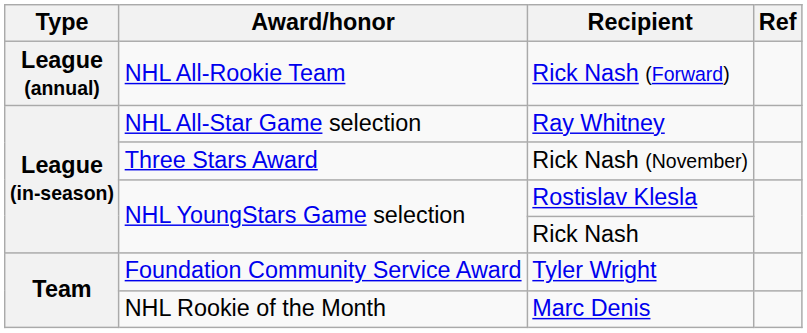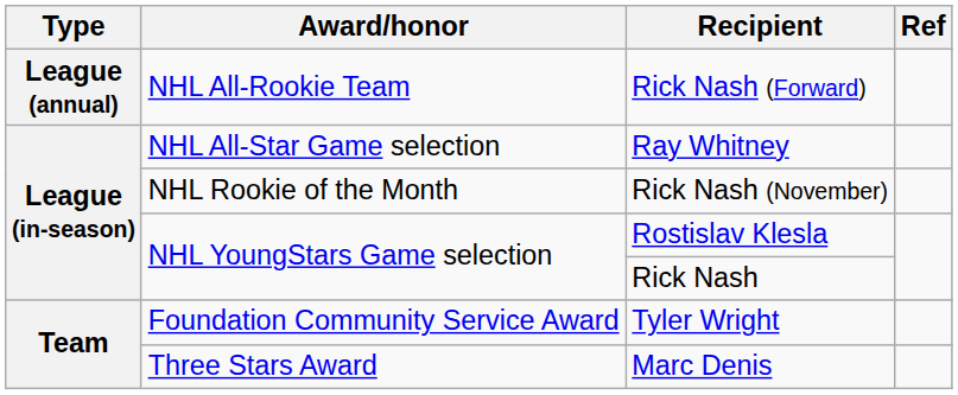Rick Nash (November) | Award/honor: Three Stars Award -> NHL Rookie of the Month
Marc Denis | Award/honor: NHL Rookie of the Month -> Three Stars Award
